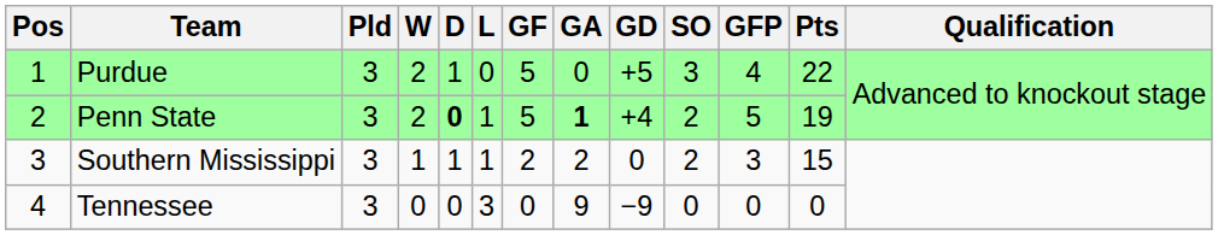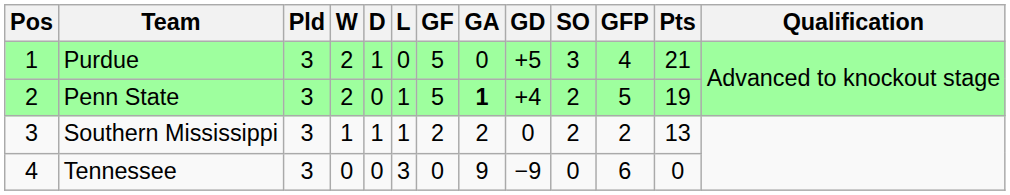Purdue | Pts: 22 -> 21
Penn State | D: bold -> normal
Southern Mississippi | GFP: 3 -> 2
Southern Mississippi | Pts: 15 -> 13
Tennessee | GFP: 0 -> 6
